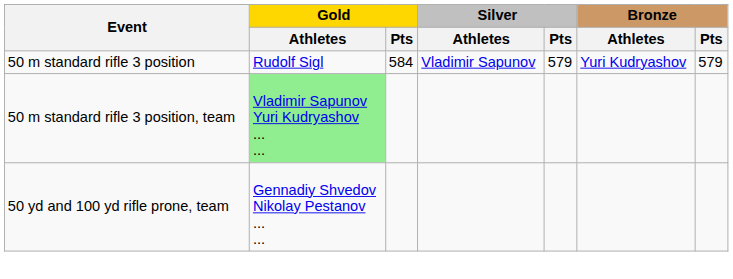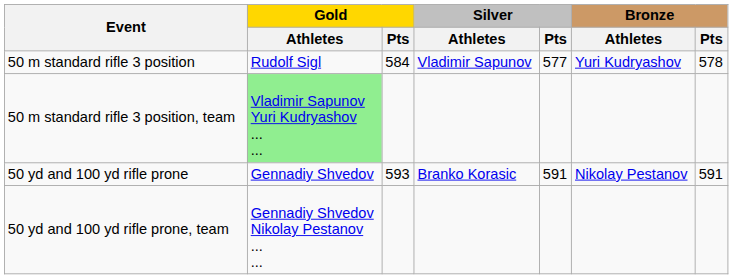50 m standard rifle 3 position | Silver / Pts: 579 -> 577
50 m standard rifle 3 position | Bronze / Pts: 579 -> 578
+ row: 50 yd and 100 yd rifle prone | Gennadiy Shvedov | 593 | Branko Korasic | 591 | Nikolay Pestanov | 591
